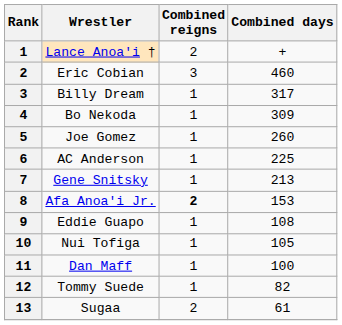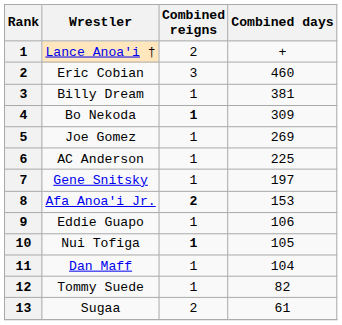Billy Dream | Combined days: 317 -> 381
Bo Nekoda | Combined reigns: normal -> bold
Joe Gomez | Combined days: 260 -> 269
Gene Snitsky | Combined days: 213 -> 197
Eddie Guapo | Combined days: 108 -> 106
Nui Tofiga | Combined reigns: normal -> bold
Dan Maff | Combined days: 100 -> 104
